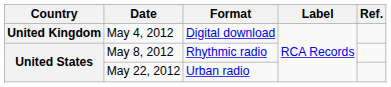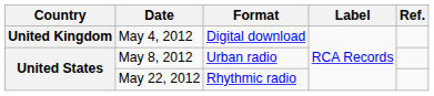May 8, 2012 | Format: Rhythmic radio -> Urban radio
May 22, 2012 | Format: Urban radio -> Rhythmic radio
